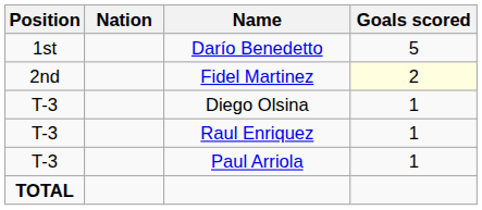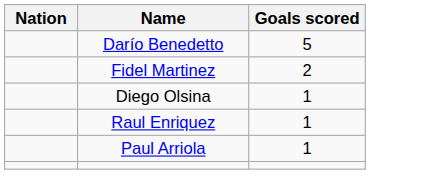- column: Position | 1st | 2nd | T-3 | T-3 | T-3 | TOTAL
Fidel Martinez | Goals scored: lightyellow background -> no background
